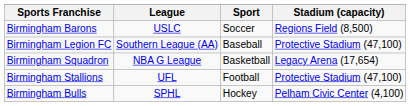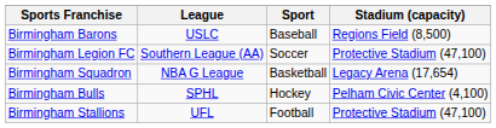Birmingham Barons | Sport: Soccer -> Baseball
Birmingham Legion FC | Sport: Baseball -> Soccer
rows swapped: Birmingham Stallions <-> Birmingham Bulls
